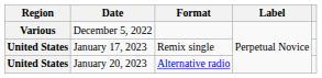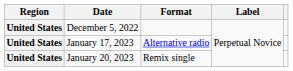December 5, 2022 | Region: Various -> United States
January 17, 2023 | Format: Remix single -> Alternative radio
January 20, 2023 | Format: Alternative radio -> Remix single
